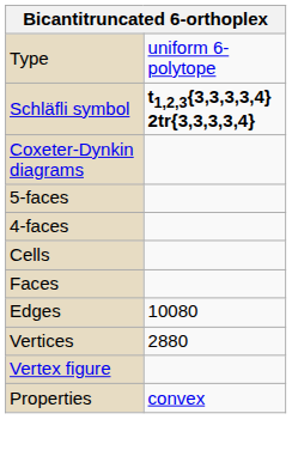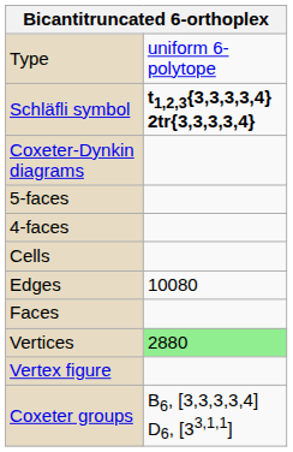rows swapped: Faces <-> Edges
Vertices | column 2: no background -> lightgreen background
+ row: Coxeter groups | B6, [3,3,3,3,4] D6, [33,1,1]
- row: Properties | convex
